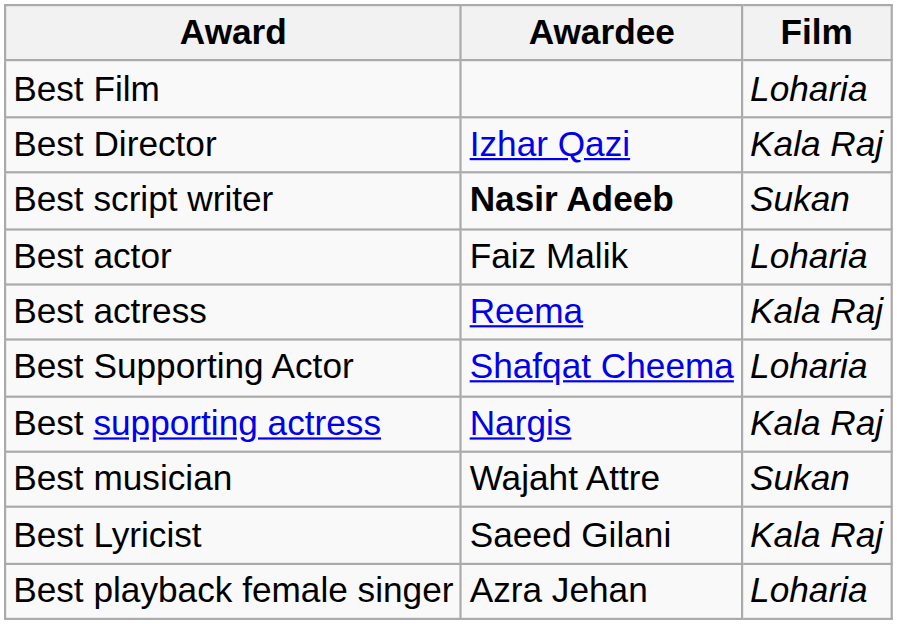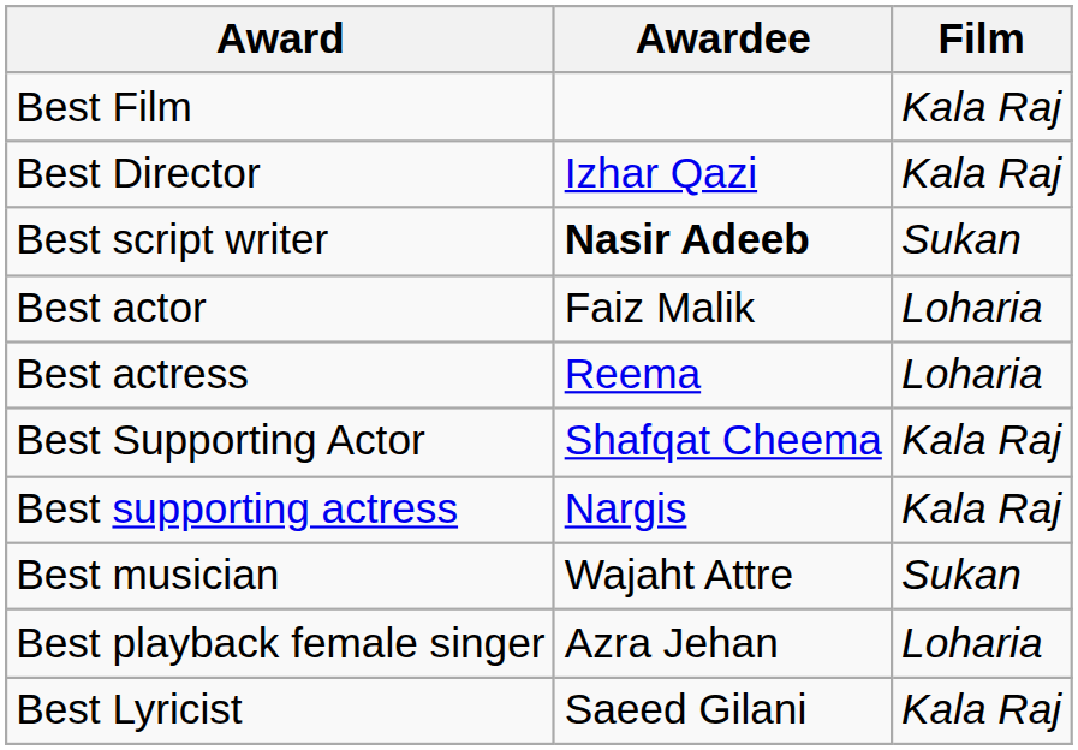Best Film | Film: Loharia -> Kala Raj
Best actress | Film: Kala Raj -> Loharia
Best Supporting Actor | Film: Loharia -> Kala Raj
rows swapped: Best Lyricist <-> Best playback female singer
